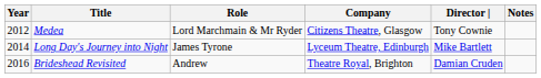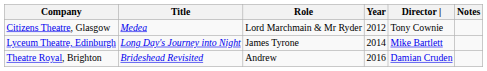columns swapped: Year <-> Company
